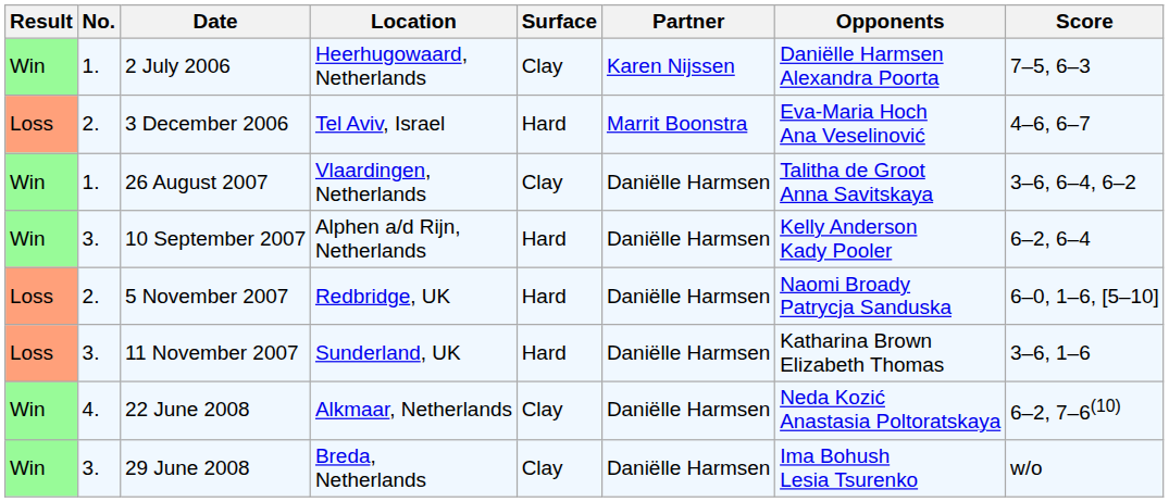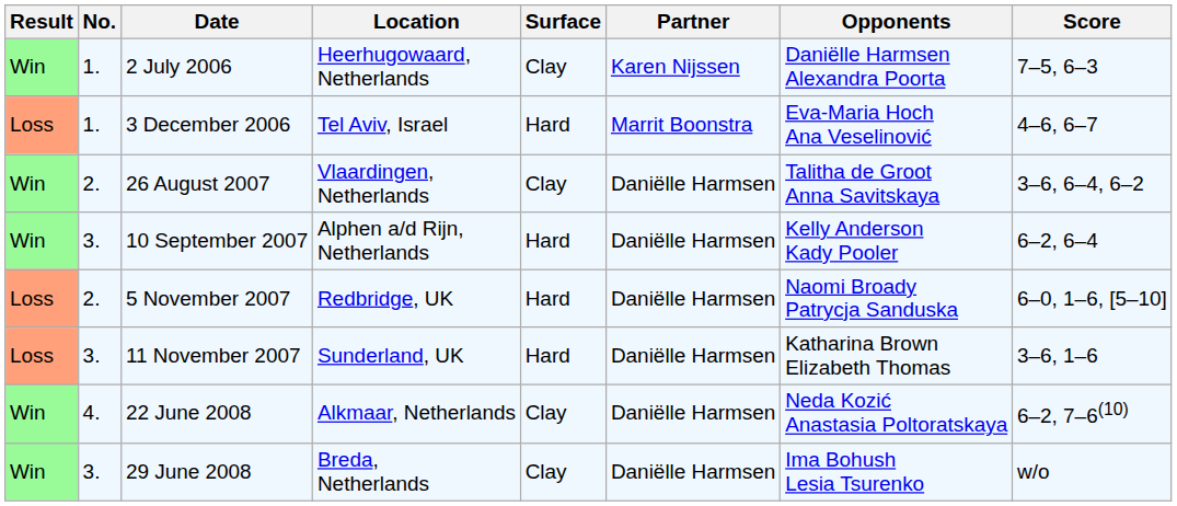3 December 2006 | No.: 2. -> 1.
26 August 2007 | No.: 1. -> 2.
